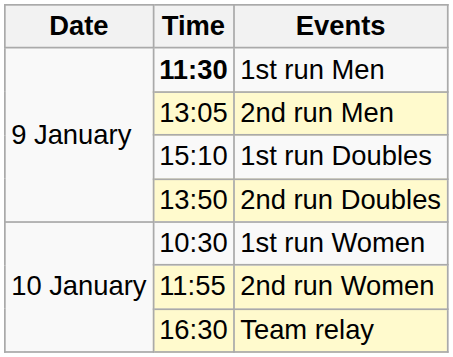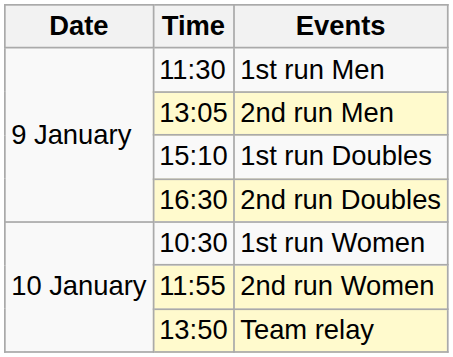1st run Men | Time: bold -> normal
2nd run Doubles | Time: 13:50 -> 16:30
Team relay | Time: 16:30 -> 13:50
